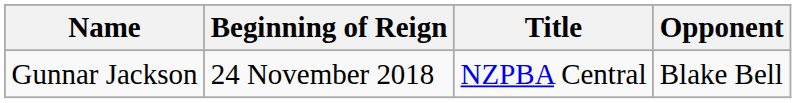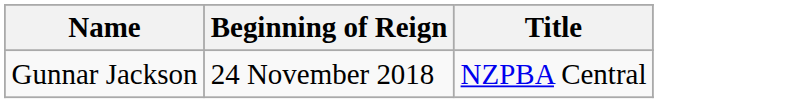- column: Opponent | Blake Bell
